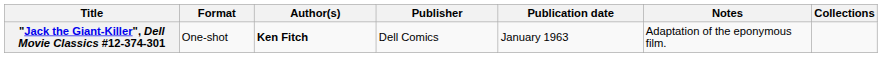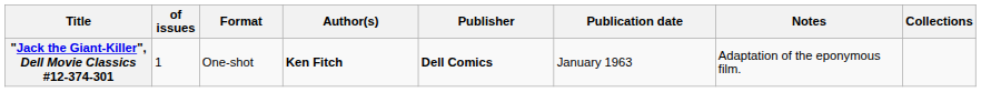+ column: of issues | 1
"Jack the Giant-Killer", Dell Movie Classics #12-374-301 | Publisher: normal -> bold
